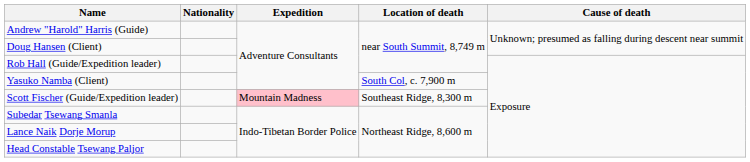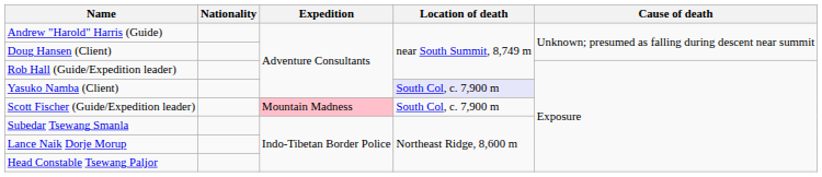Yasuko Namba (Client) | Location of death: no background -> lavender background
Scott Fischer (Guide/Expedition leader) | Location of death: Southeast Ridge, 8,300 m -> South Col, c. 7,900 m
